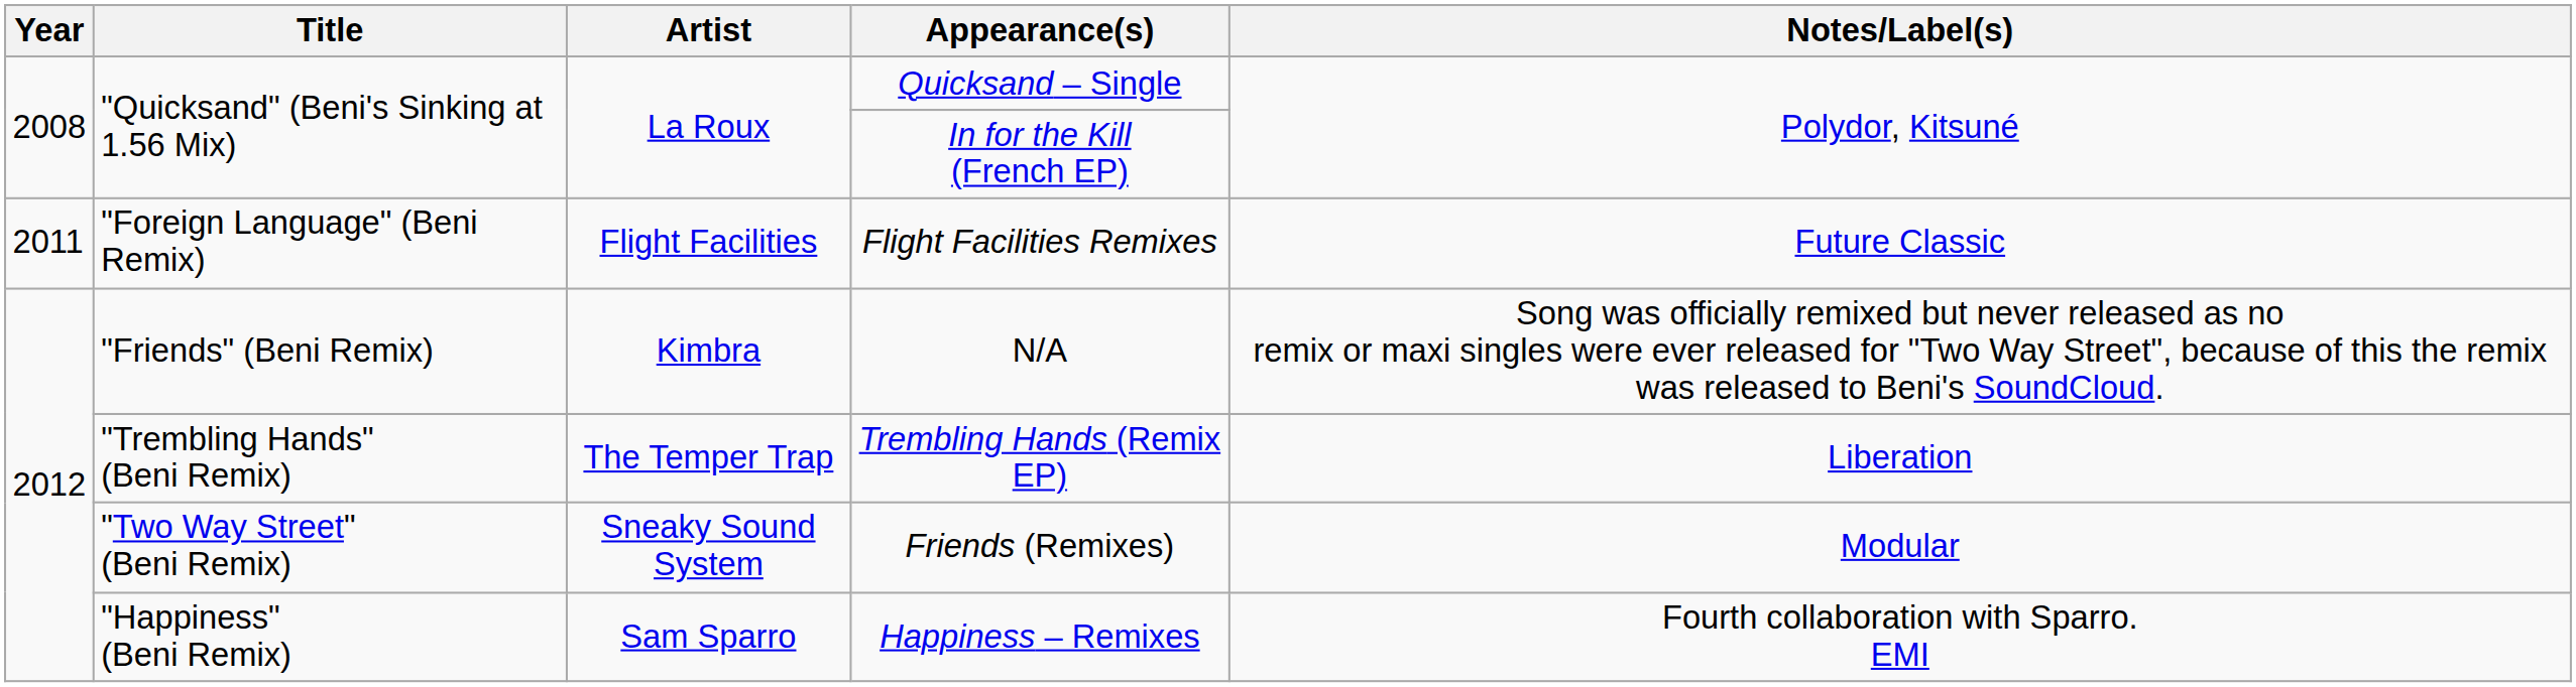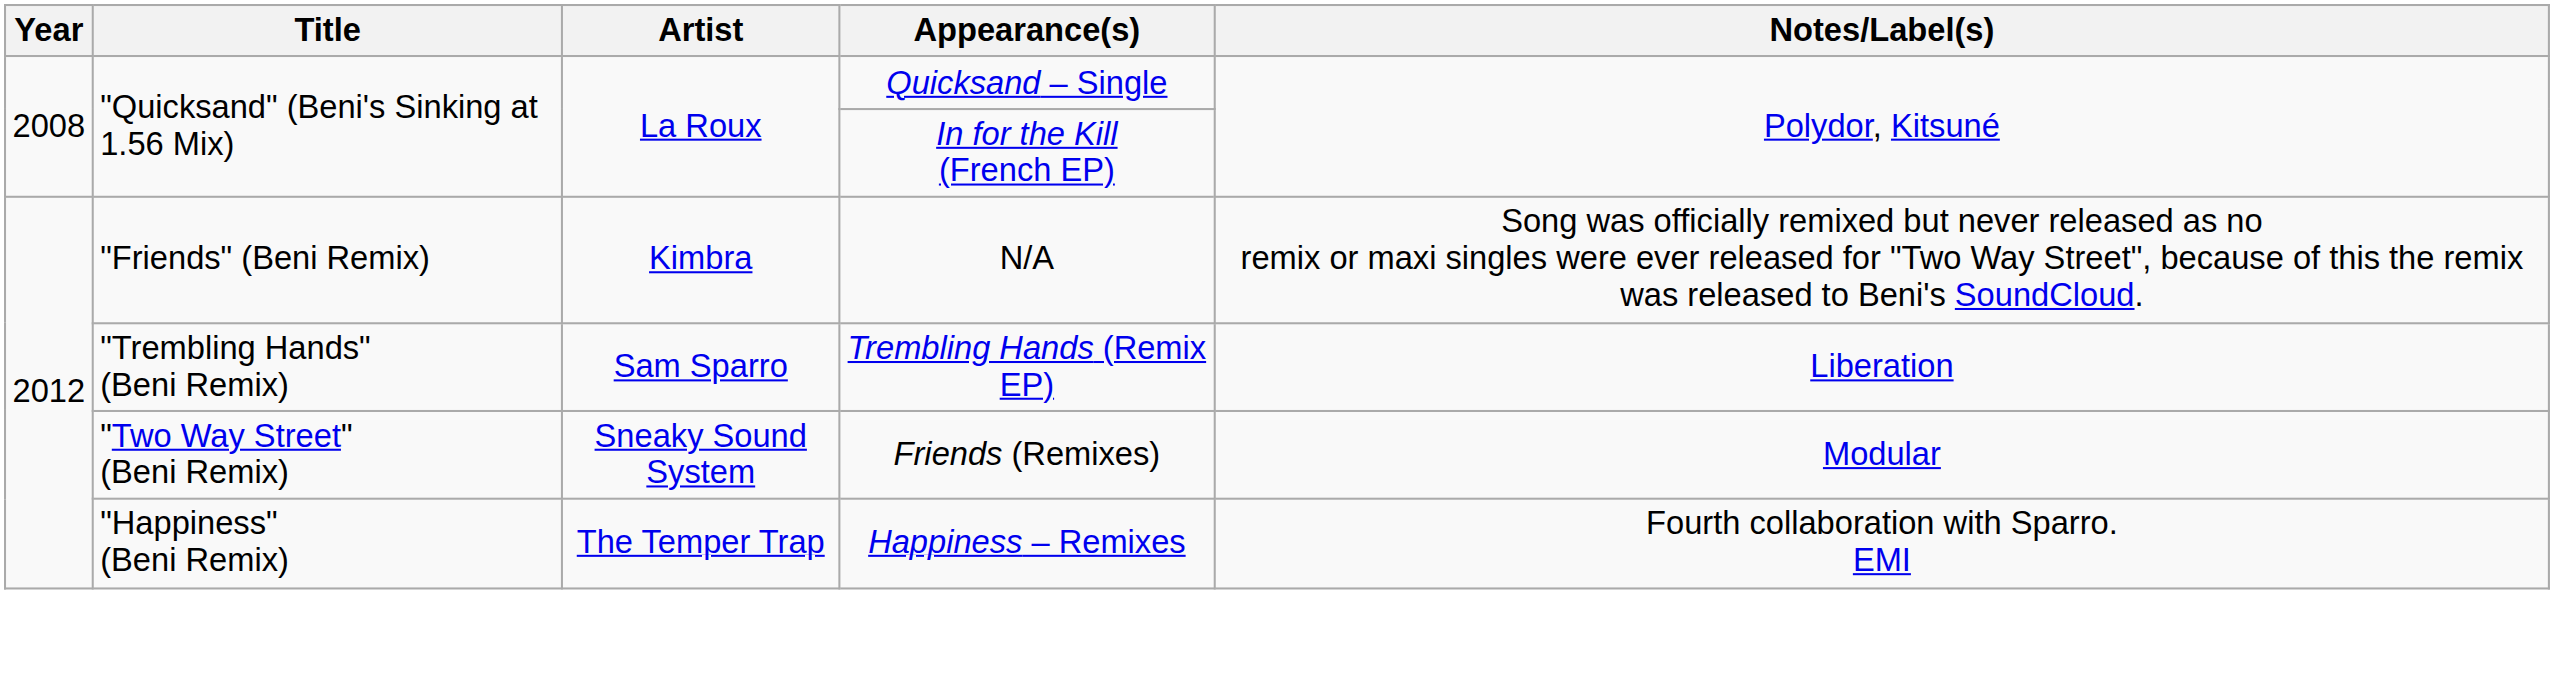- row: 2011 | "Foreign Language" (Beni Remix) | Flight Facilities | Flight Facilities Remixes | Future Classic
Trembling Hands (Remix EP) | Artist: The Temper Trap -> Sam Sparro
Happiness – Remixes | Artist: Sam Sparro -> The Temper Trap
